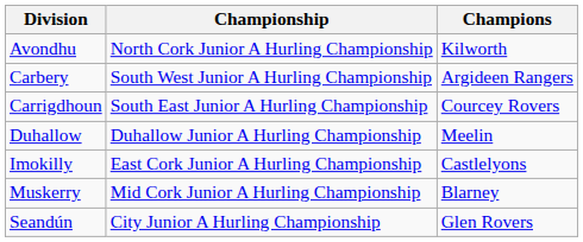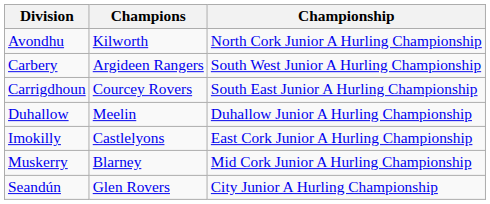columns swapped: Championship <-> Champions
